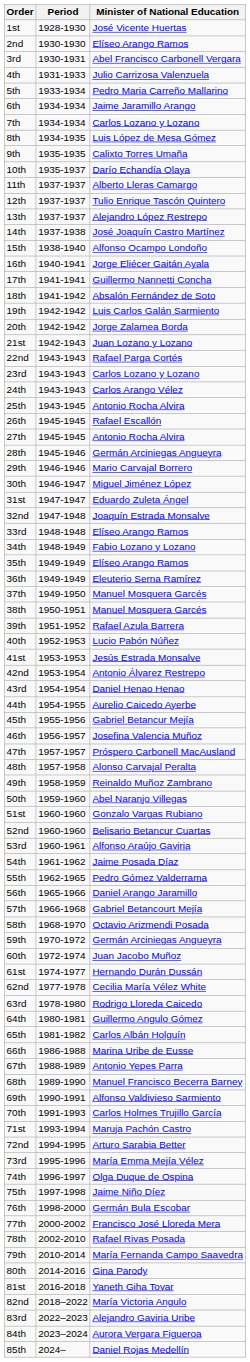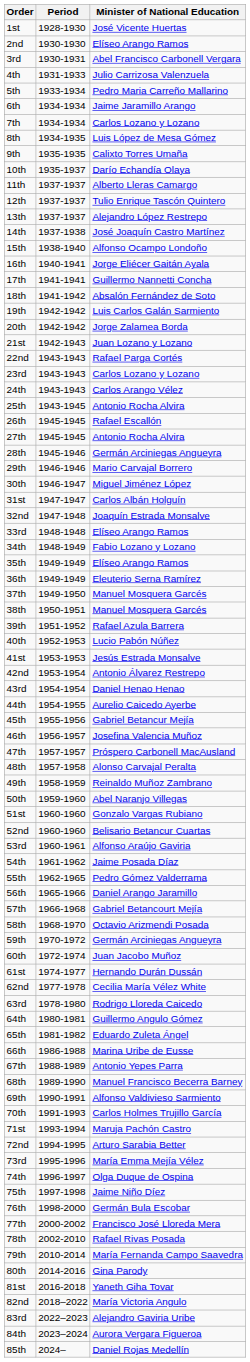31st | Minister of National Education: Eduardo Zuleta Ángel -> Carlos Albán Holguín
65th | Minister of National Education: Carlos Albán Holguín -> Eduardo Zuleta Ángel
